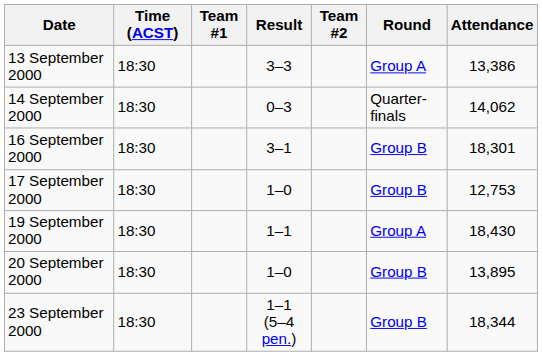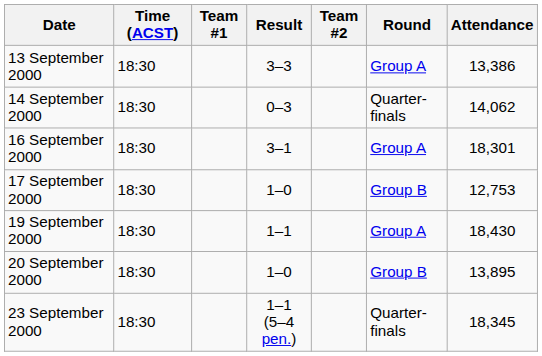16 September 2000 | Round: Group B -> Group A
23 September 2000 | Round: Group B -> Quarter-finals
23 September 2000 | Attendance: 18,344 -> 18,345
